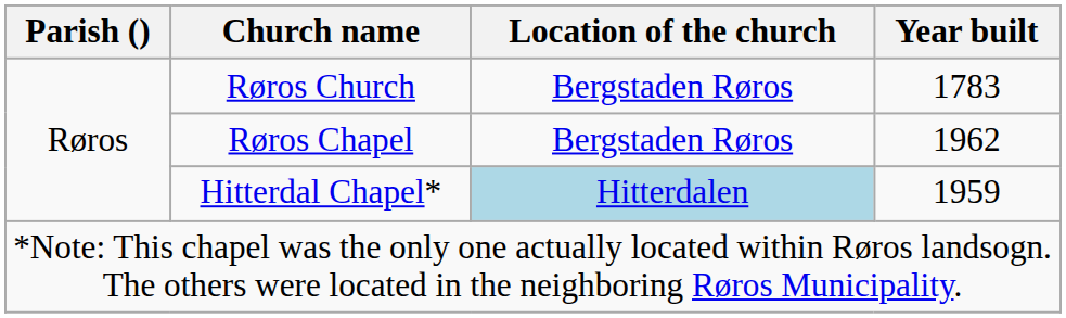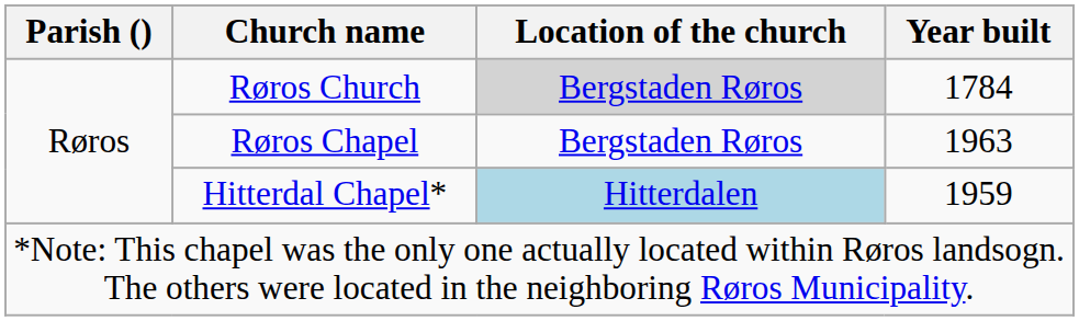Røros Church | Location of the church: no background -> lightgrey background
Røros Church | Year built: 1783 -> 1784
Røros Chapel | Year built: 1962 -> 1963
